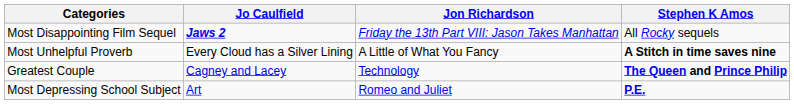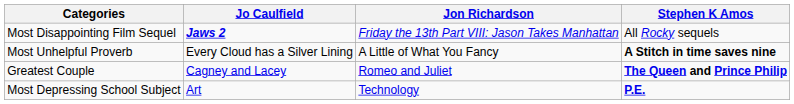Greatest Couple | Jon Richardson: Technology -> Romeo and Juliet
Most Depressing School Subject | Jon Richardson: Romeo and Juliet -> Technology
